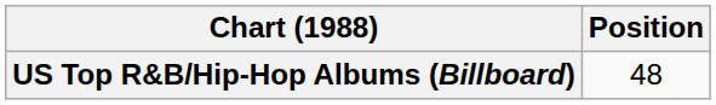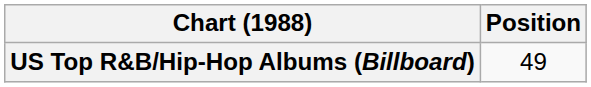US Top R&B/Hip-Hop Albums (Billboard) | Position: 48 -> 49
